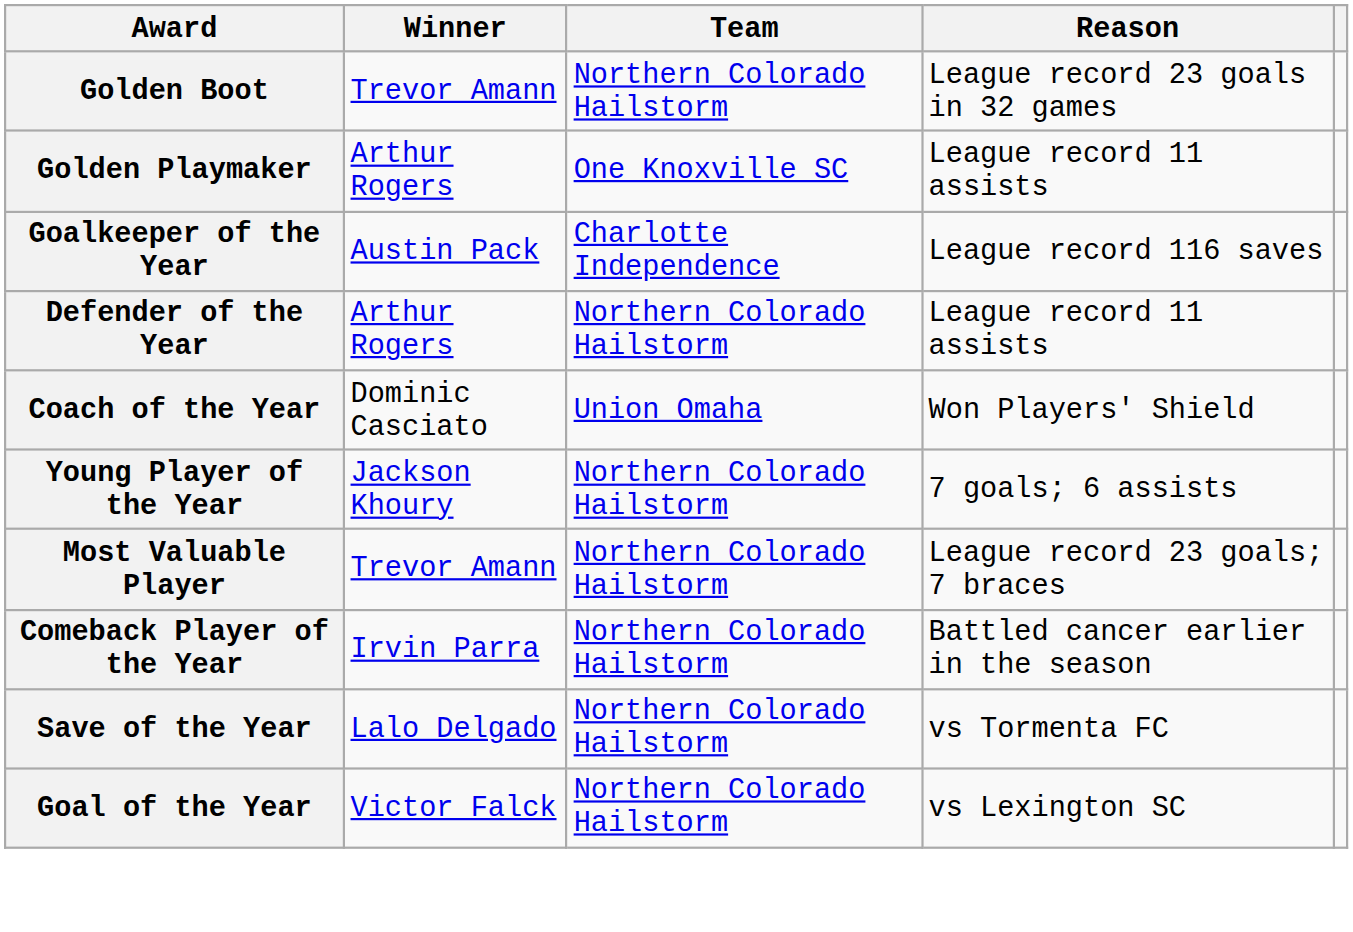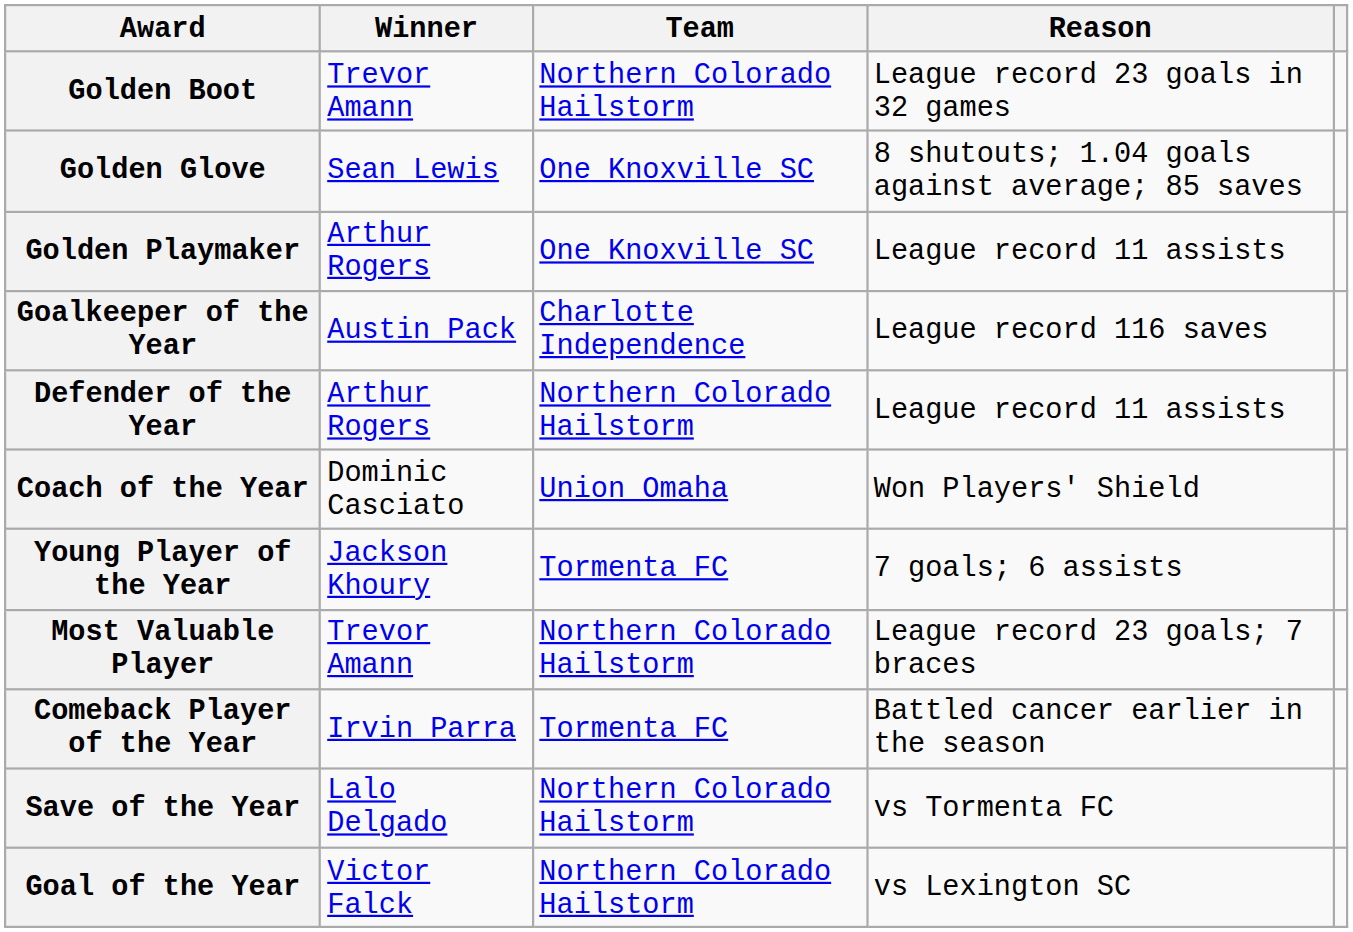+ row: Golden Glove | Sean Lewis | One Knoxville SC | 8 shutouts; 1.04 goals against average; 85 saves
Young Player of the Year | Team: Northern Colorado Hailstorm -> Tormenta FC
Comeback Player of the Year | Team: Northern Colorado Hailstorm -> Tormenta FC
